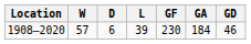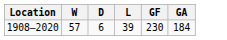- column: GD | 46
